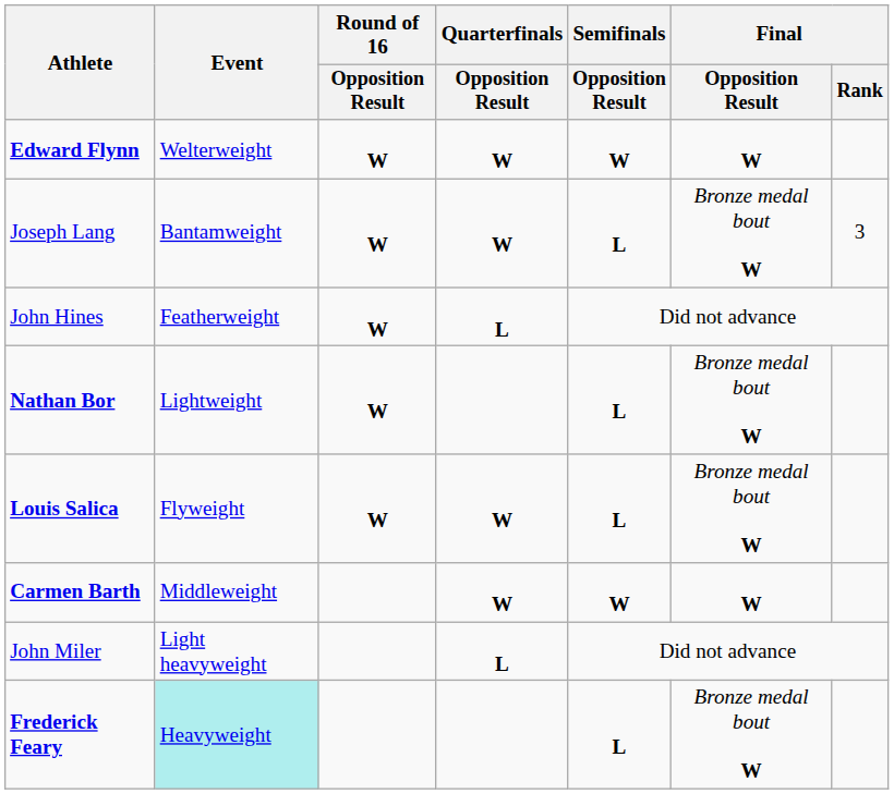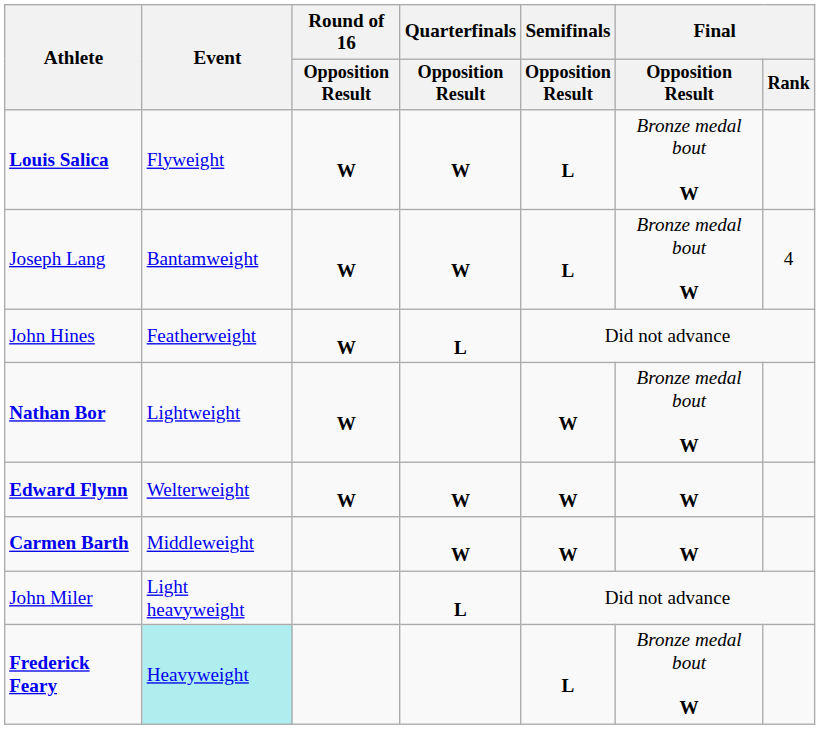rows swapped: Louis Salica <-> Edward Flynn
Joseph Lang | Final / Rank: 3 -> 4
Nathan Bor | Semifinals / Opposition Result: L -> W
